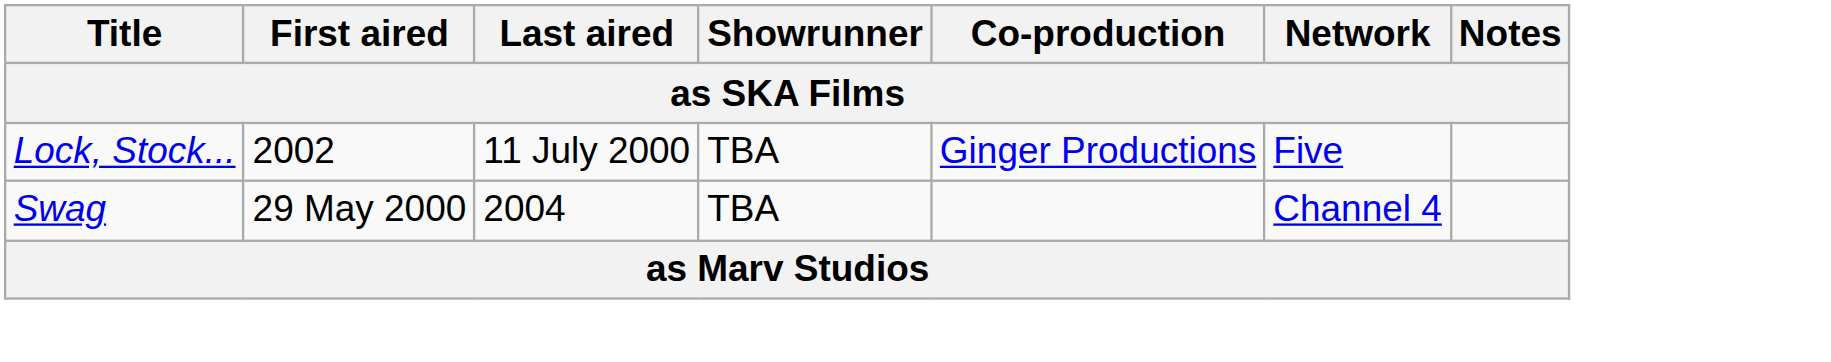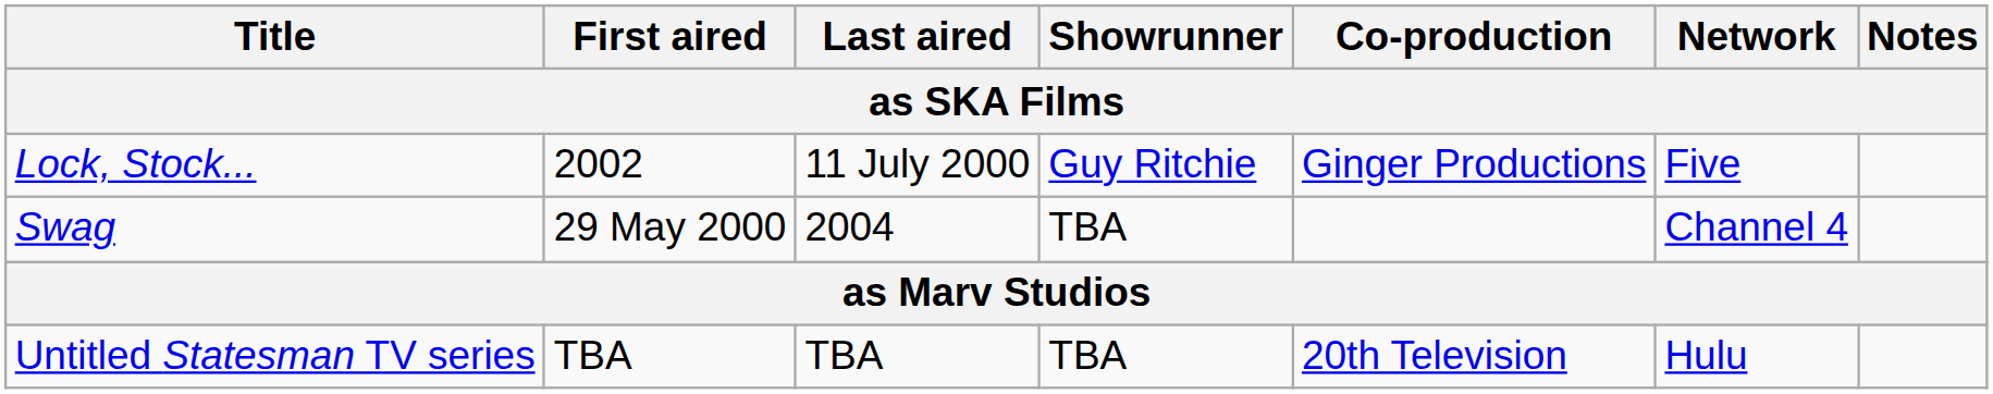Lock, Stock... | Showrunner: TBA -> Guy Ritchie
+ row: Untitled Statesman TV series | TBA | TBA | TBA | 20th Television | Hulu
